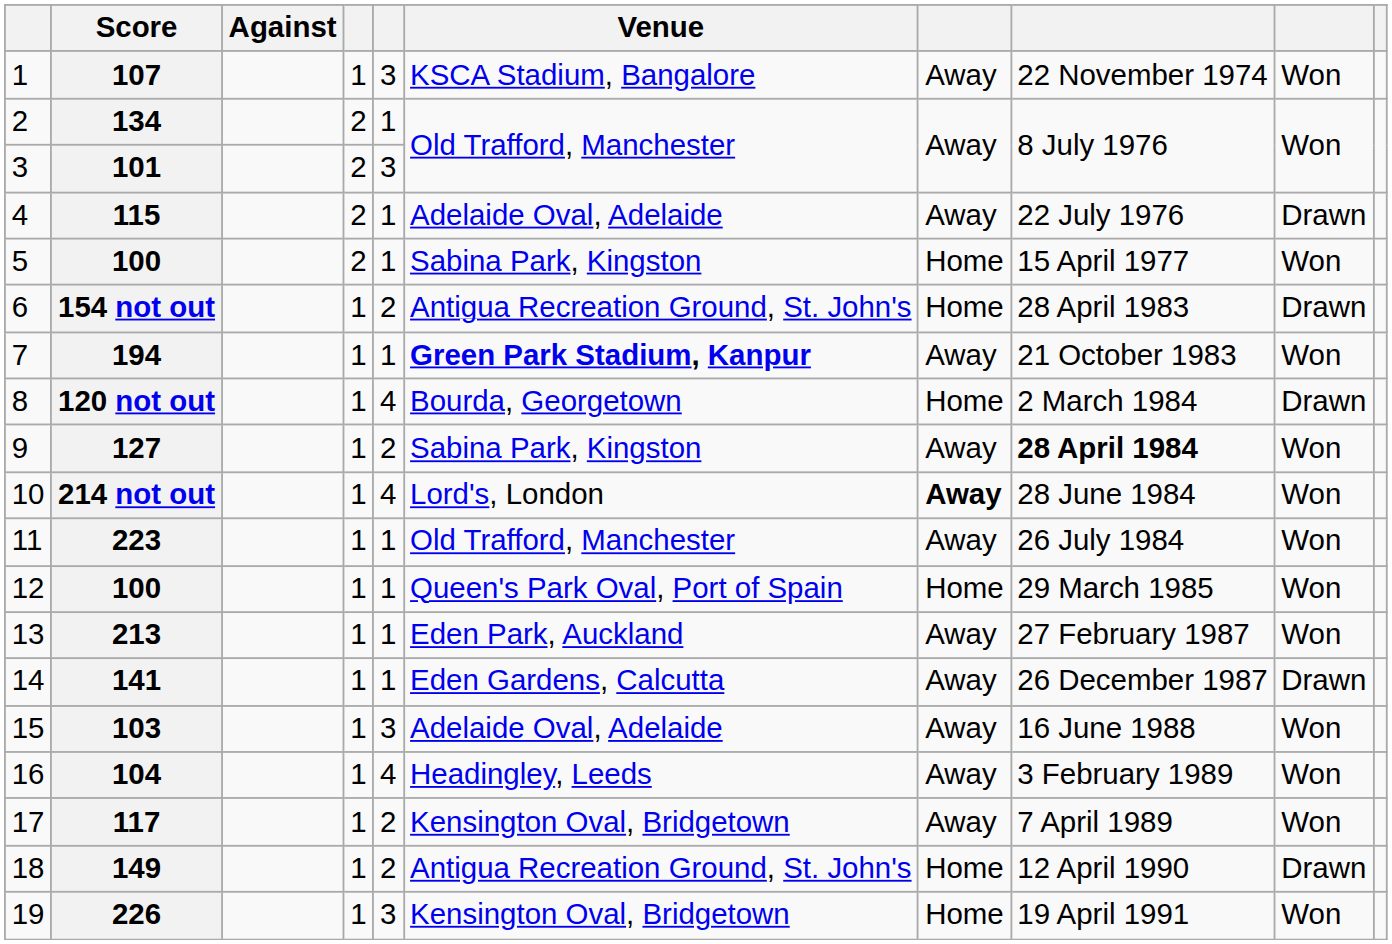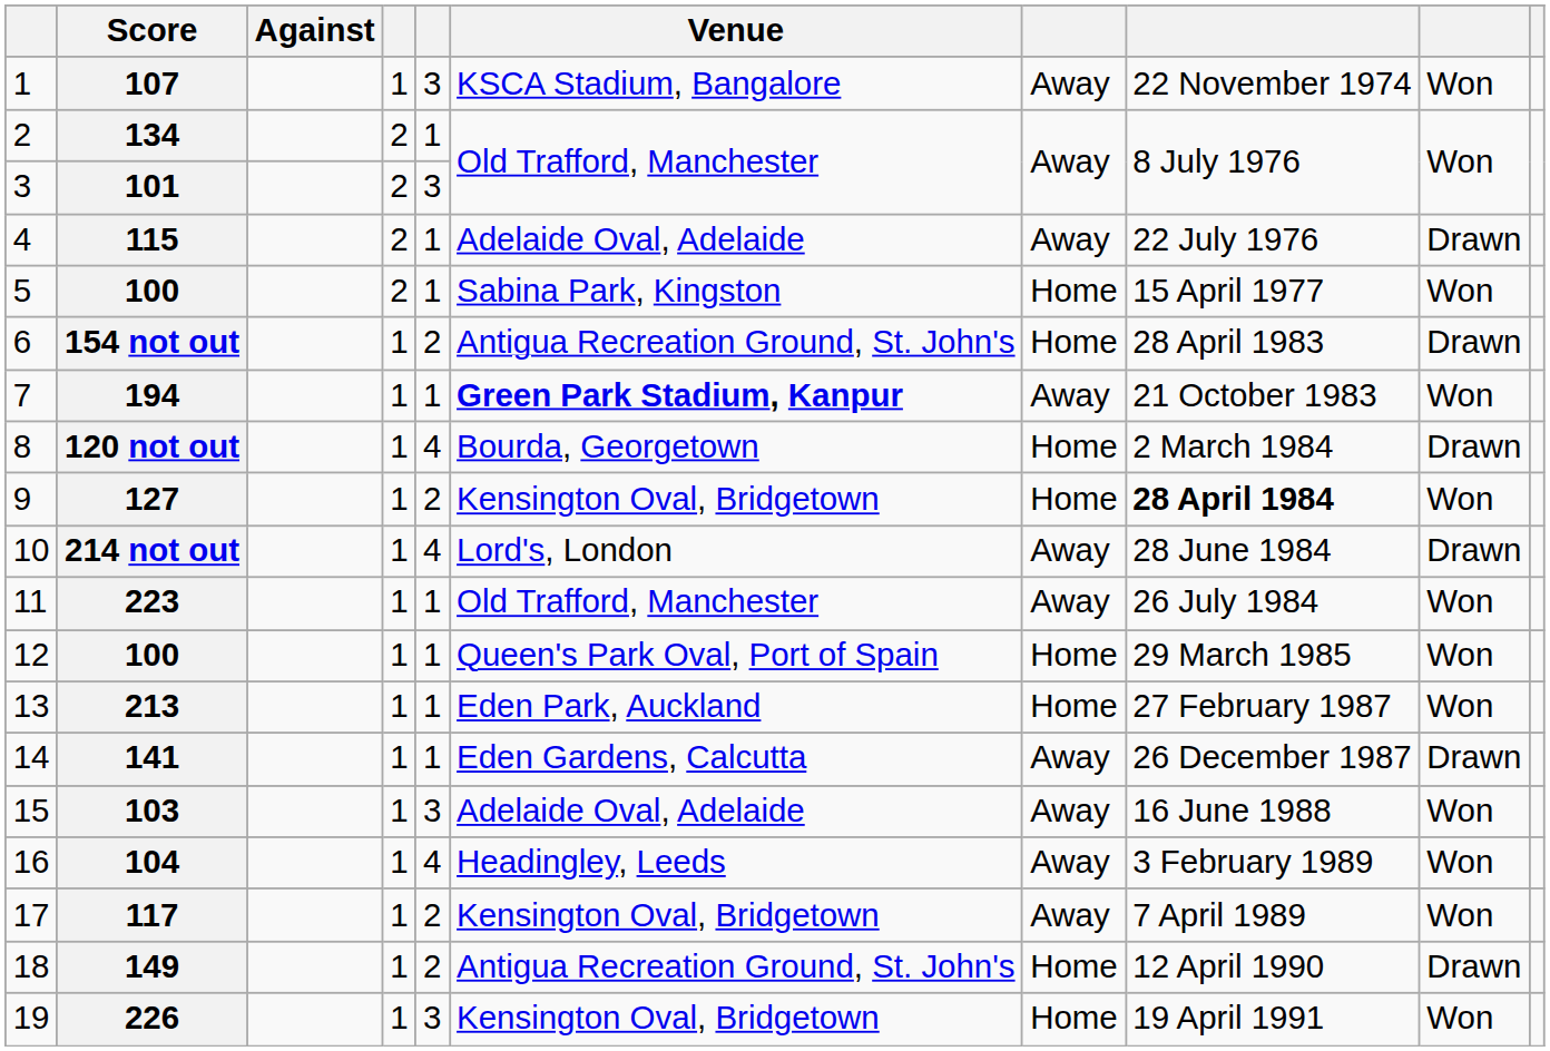127 | Venue: Sabina Park, Kingston -> Kensington Oval, Bridgetown
127 | column 7: Away -> Home
214 not out | column 7: bold -> normal
214 not out | column 9: Won -> Drawn
213 | column 7: Away -> Home
